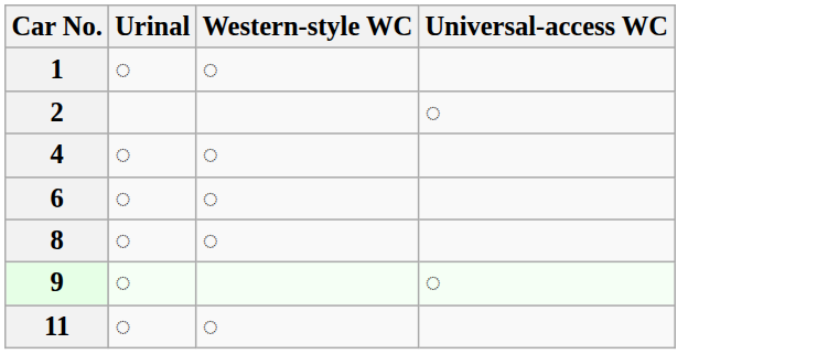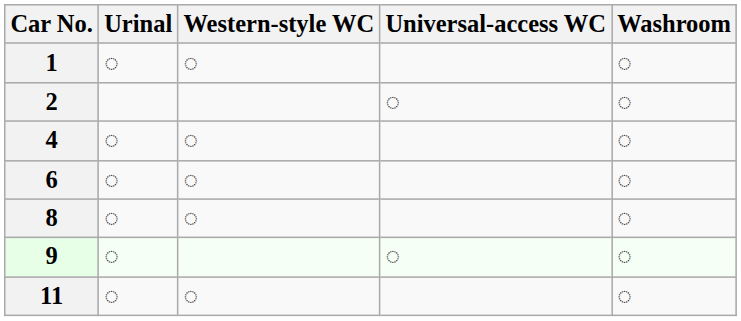+ column: Washroom | ◌ | ◌ | ◌ | ◌ | ◌ | ◌ | ◌
